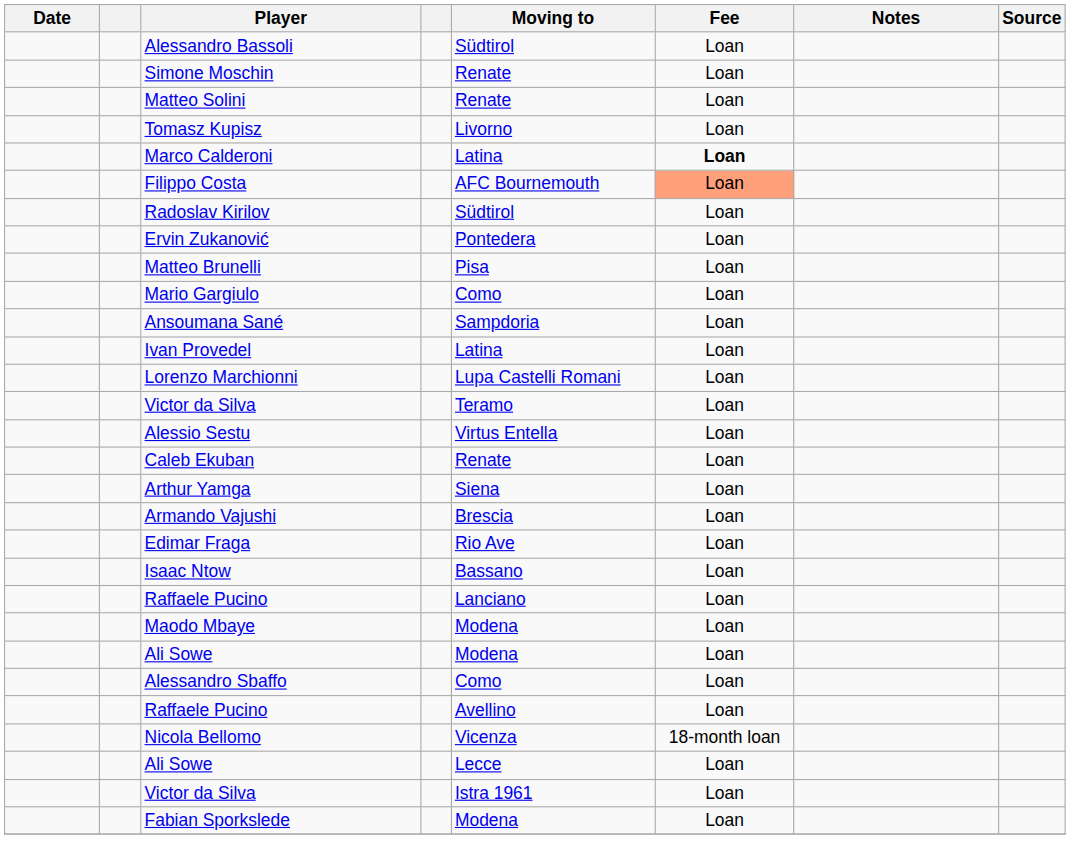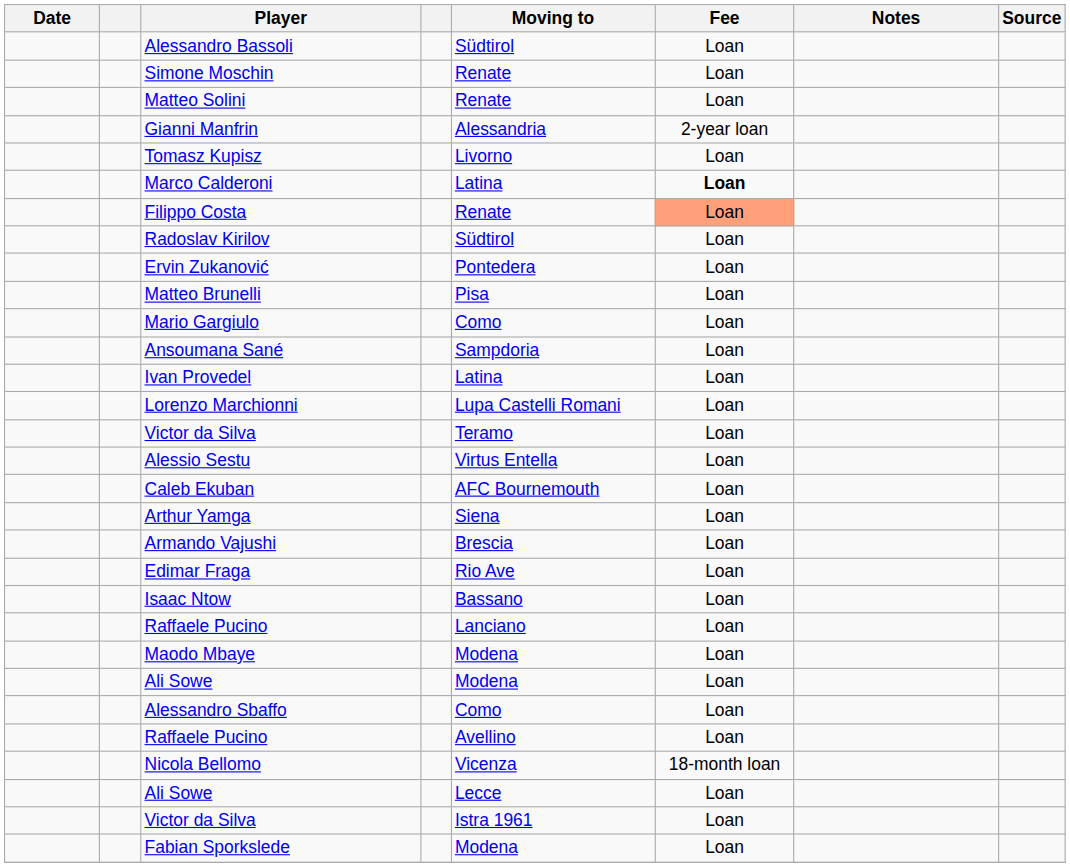+ row: Gianni Manfrin | Alessandria | 2-year loan
Filippo Costa | Moving to: AFC Bournemouth -> Renate
Caleb Ekuban | Moving to: Renate -> AFC Bournemouth
